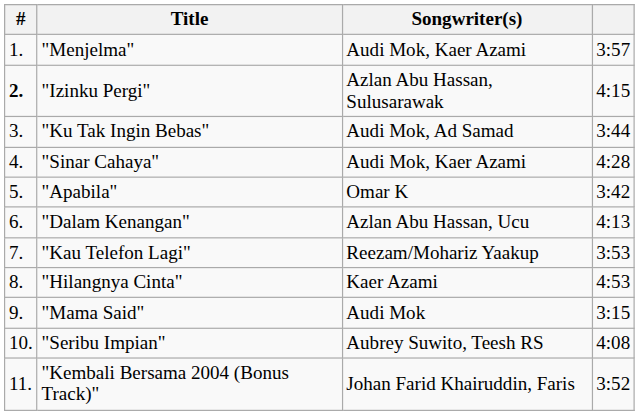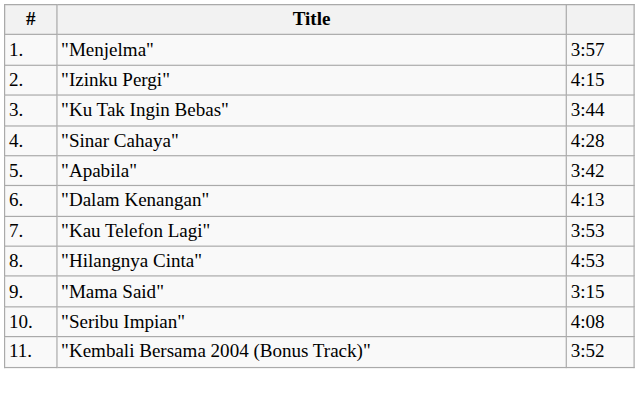- column: Songwriter(s) | Audi Mok, Kaer Azami | Azlan Abu Hassan, Sulusarawak | Audi Mok, Ad Samad | Audi Mok, Kaer Azami | Omar K | Azlan Abu Hassan, Ucu | Reezam/Mohariz Yaakup | Kaer Azami | Audi Mok | Aubrey Suwito, Teesh RS | Johan Farid Khairuddin, Faris
"Izinku Pergi" | #: bold -> normal
